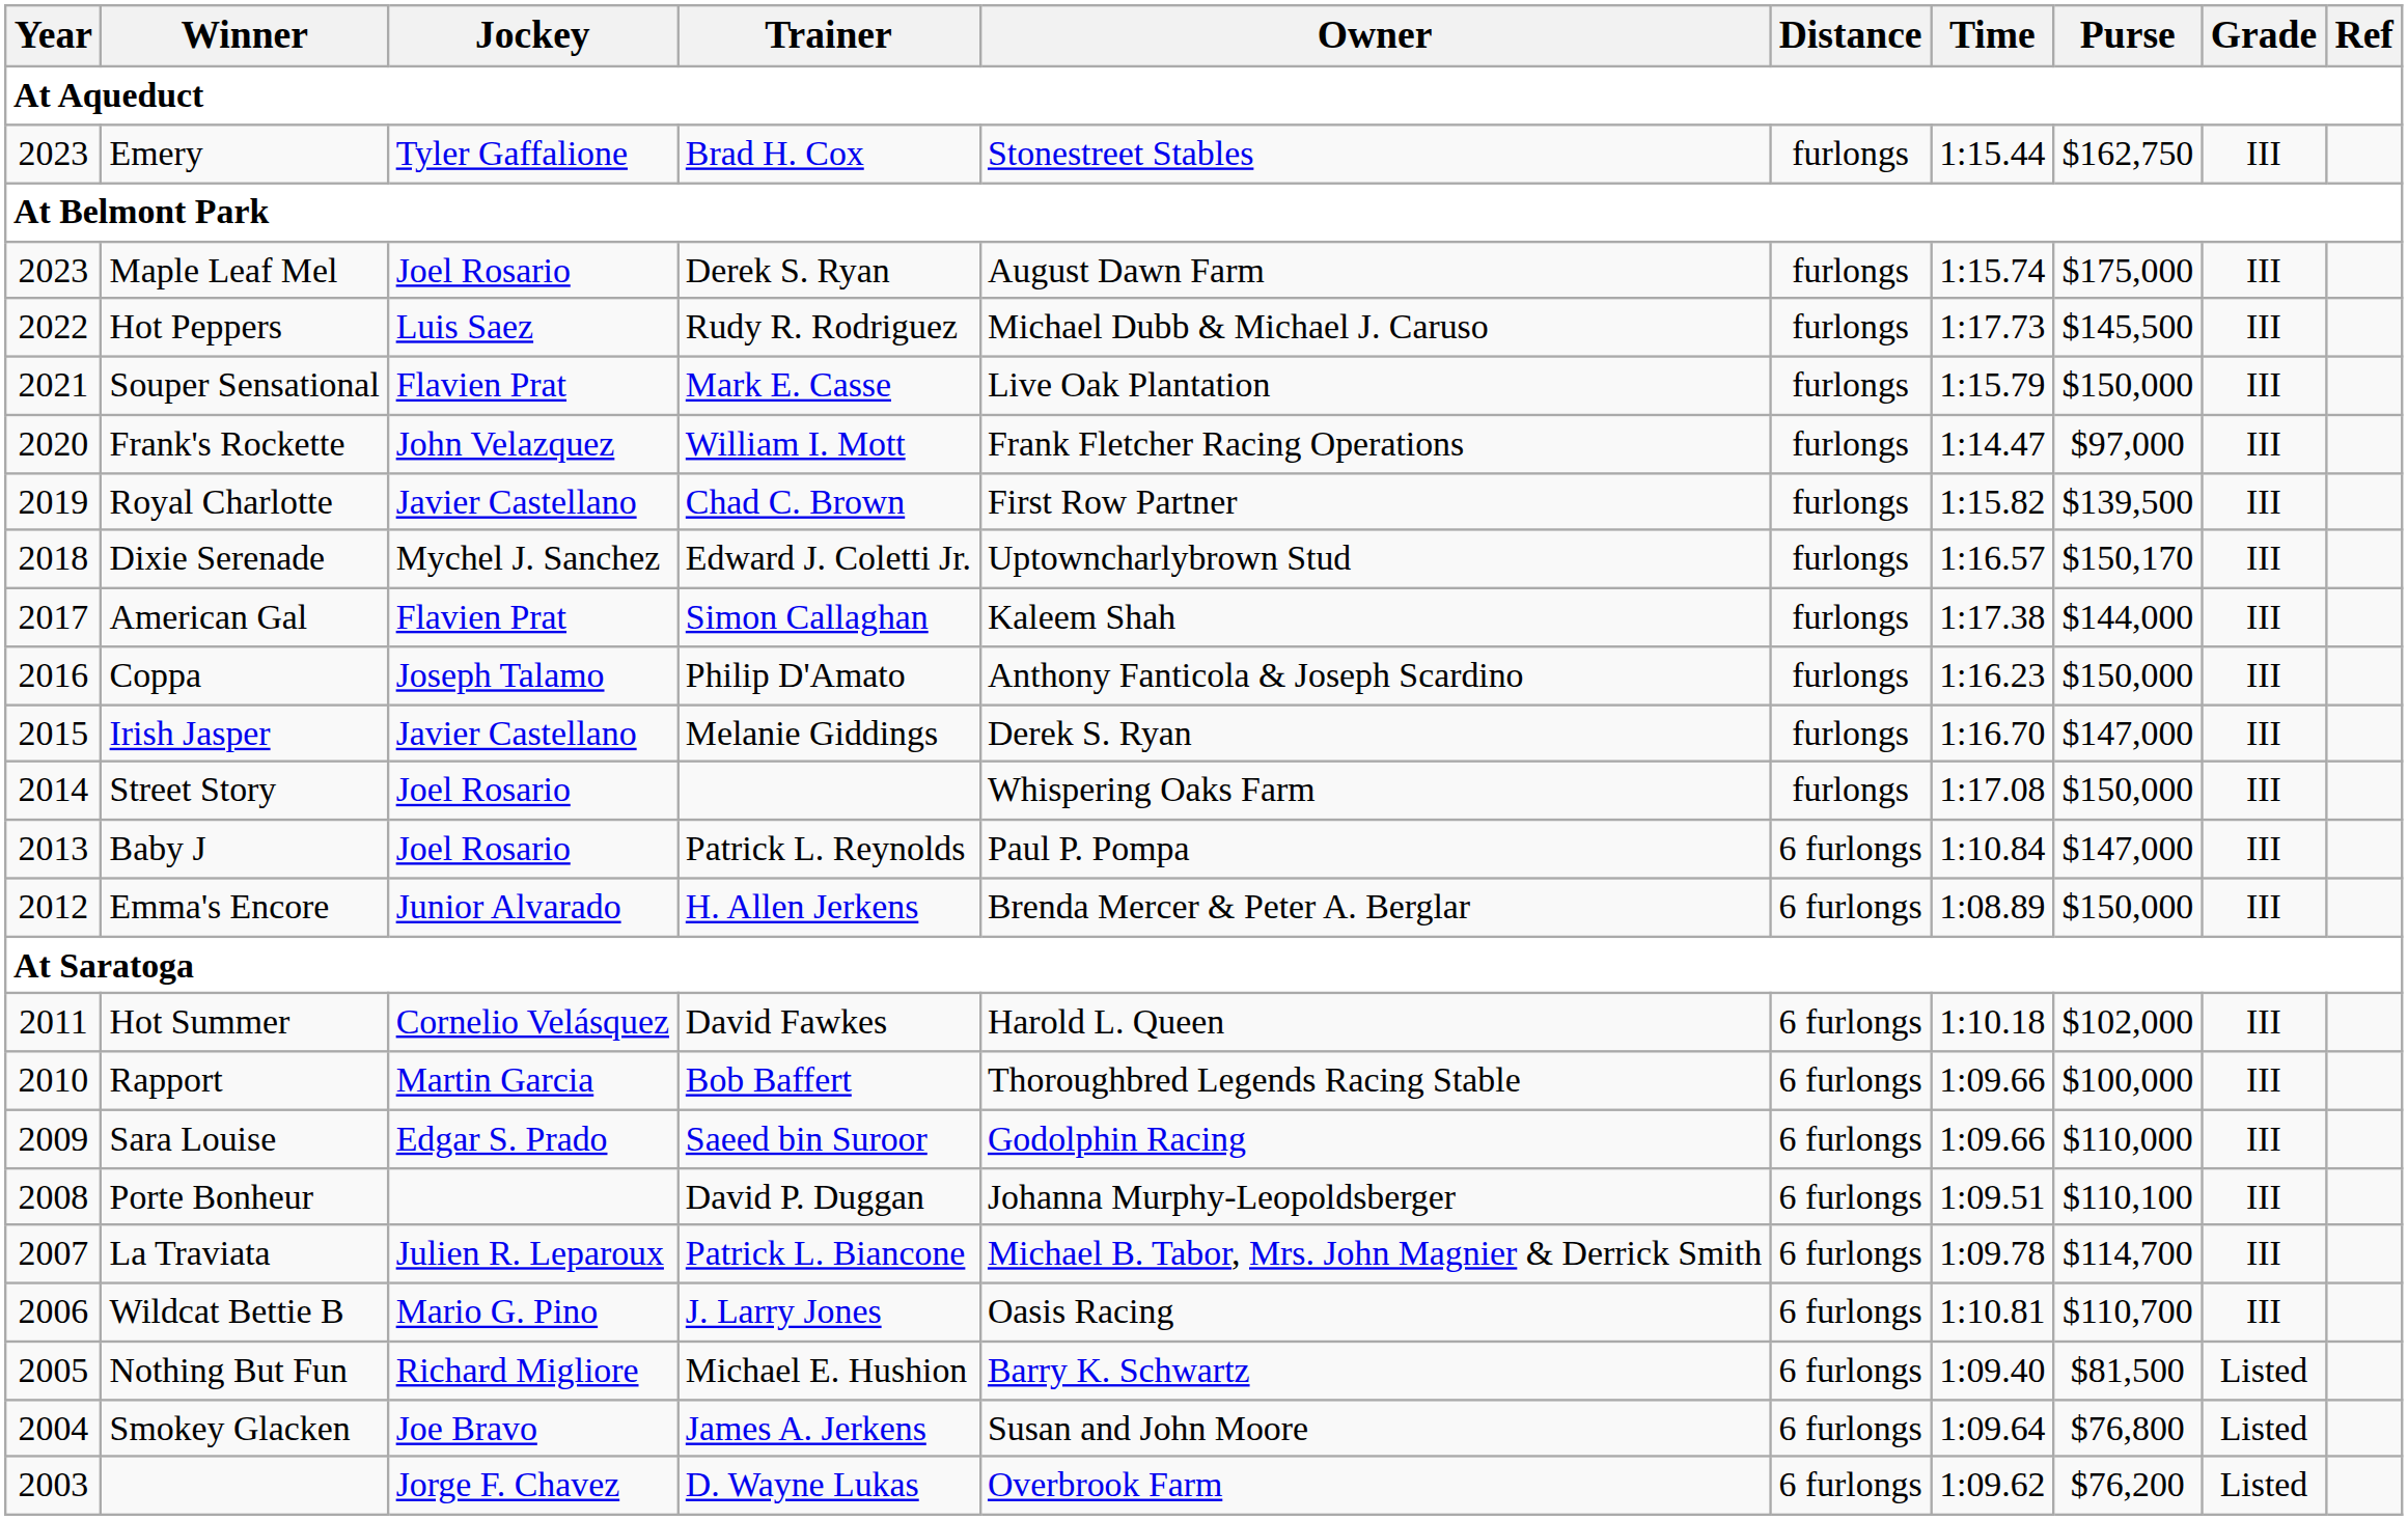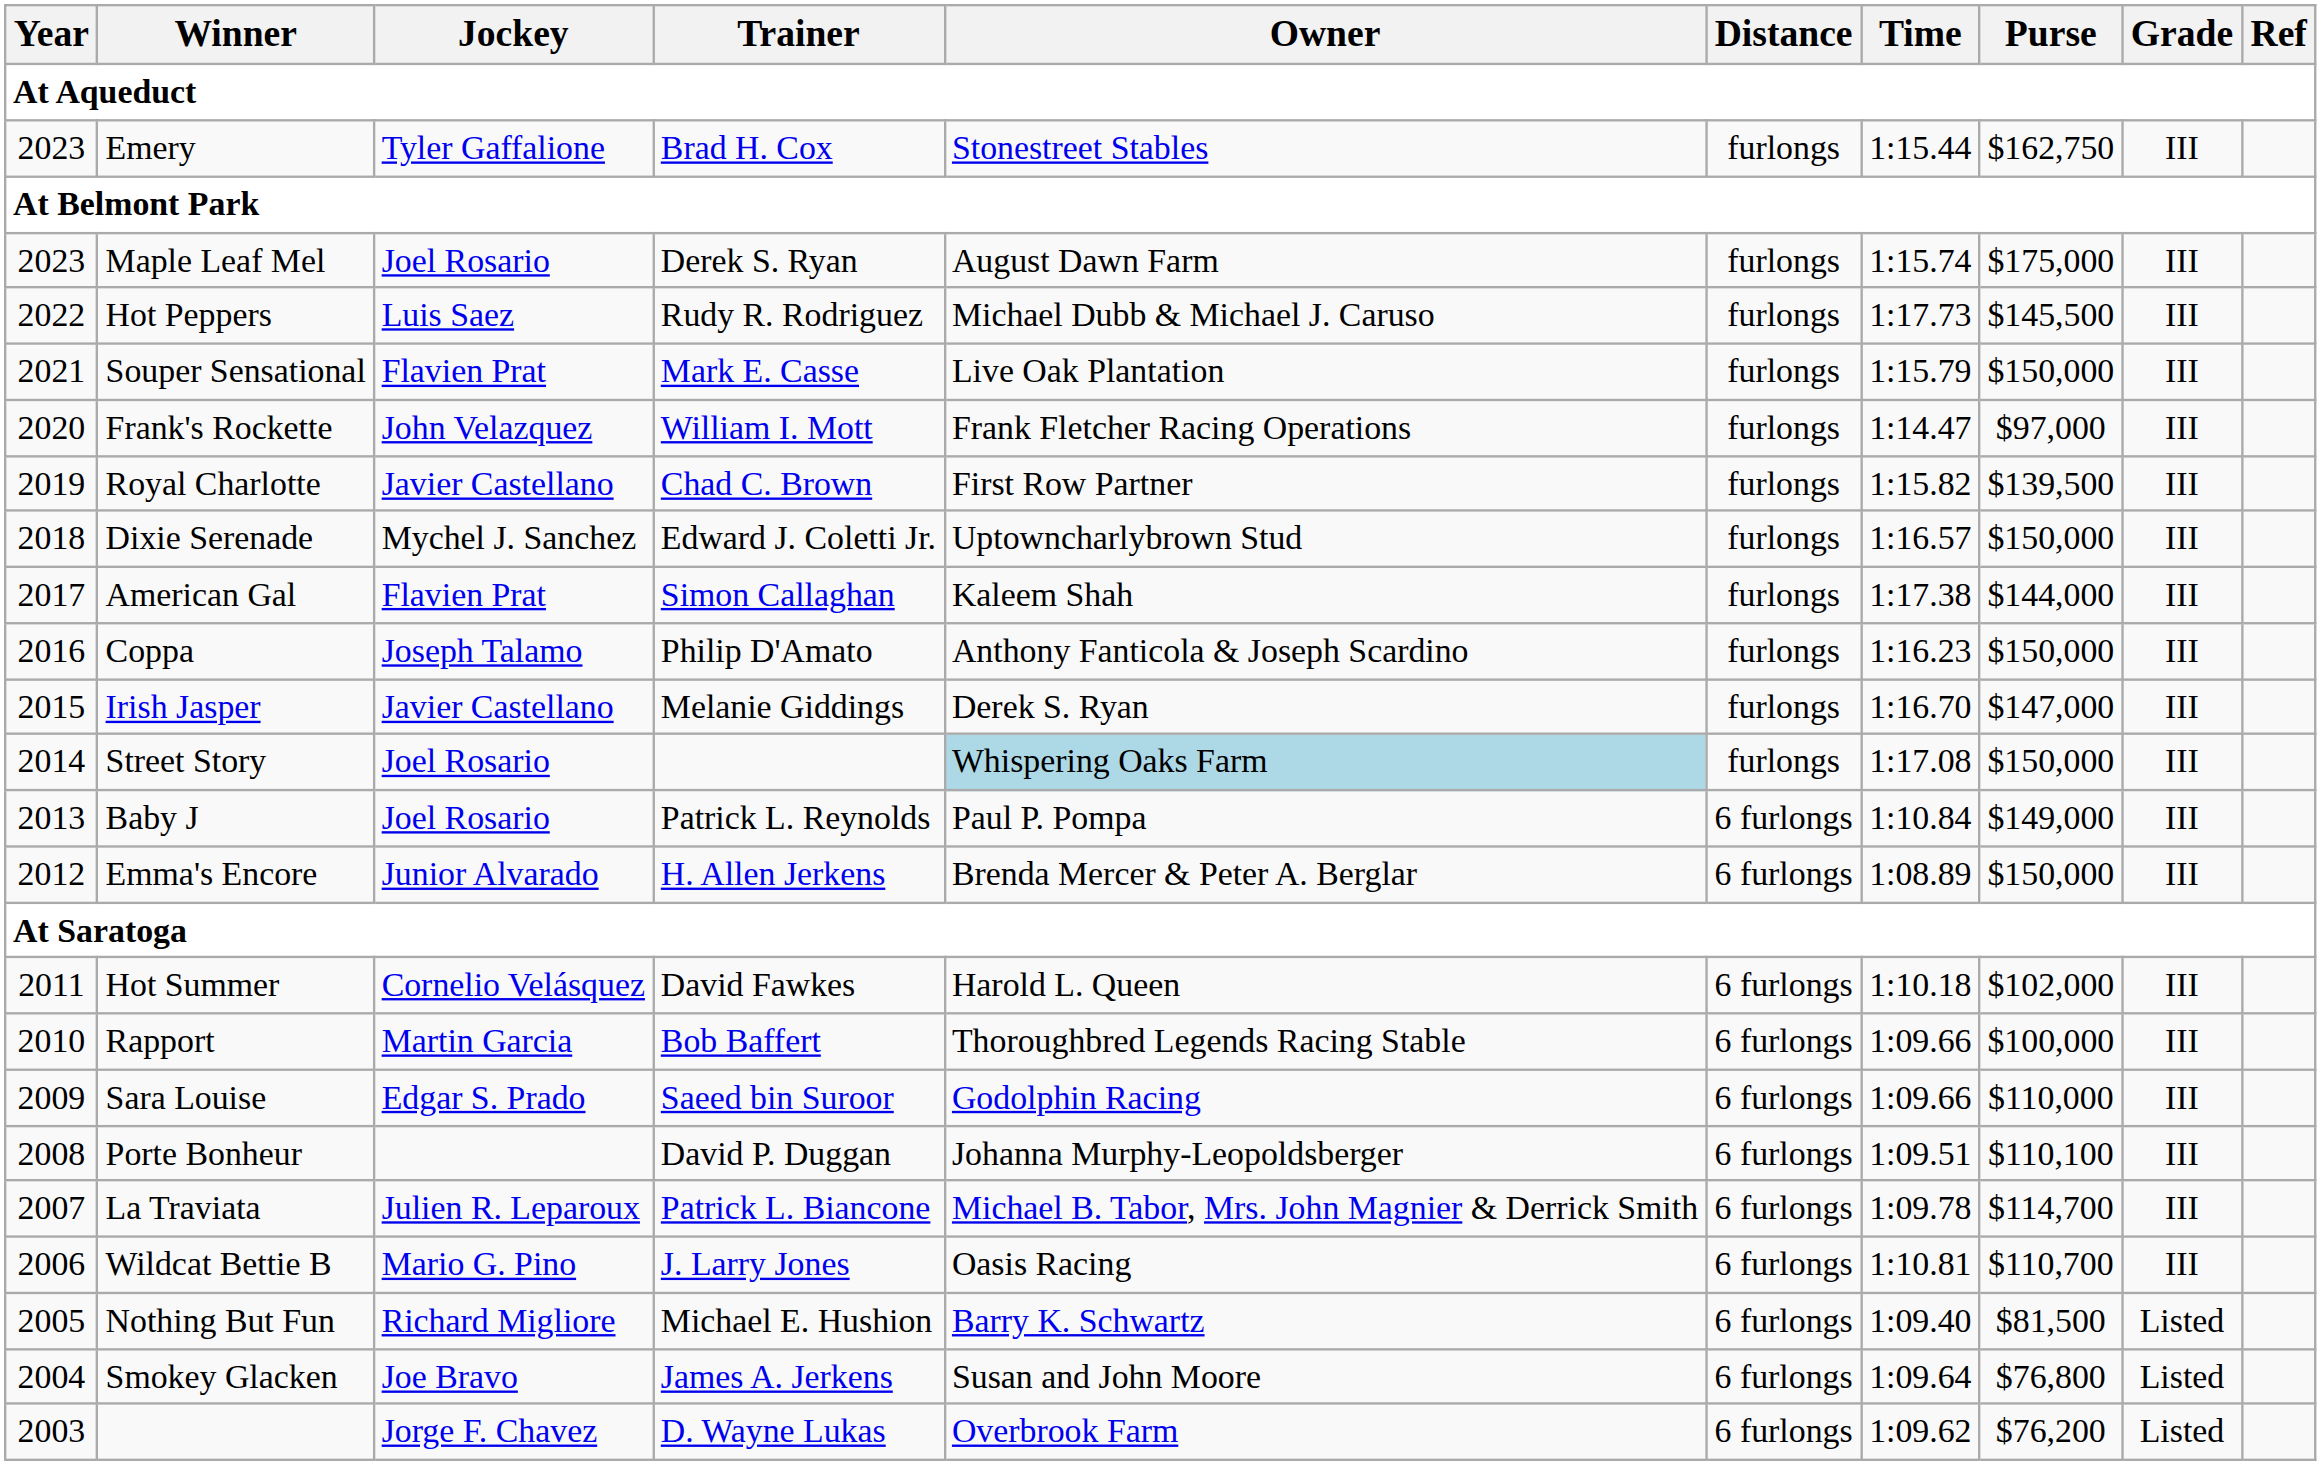Dixie Serenade | Purse: $150,170 -> $150,000
Street Story | Owner: no background -> lightblue background
Baby J | Purse: $147,000 -> $149,000
